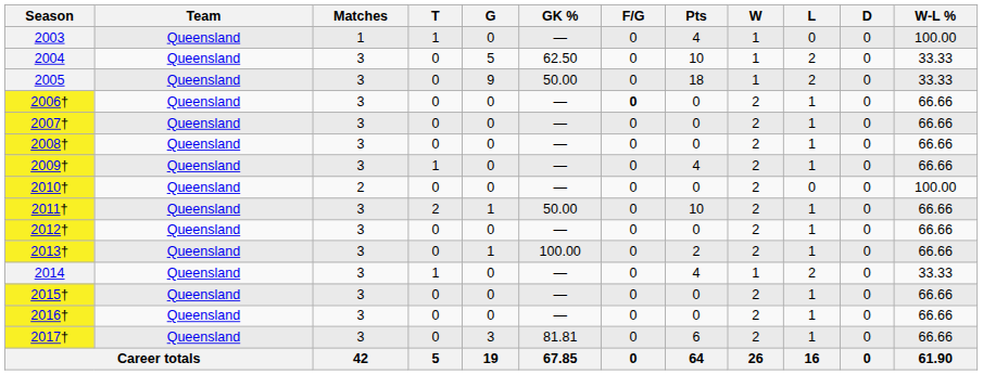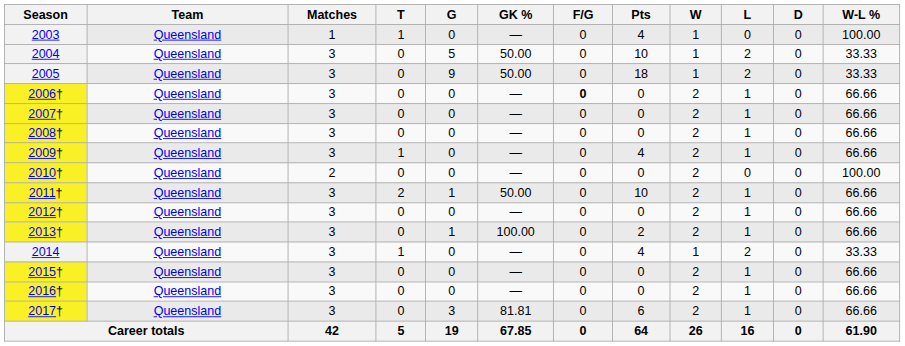2004 | GK %: 62.50 -> 50.00
